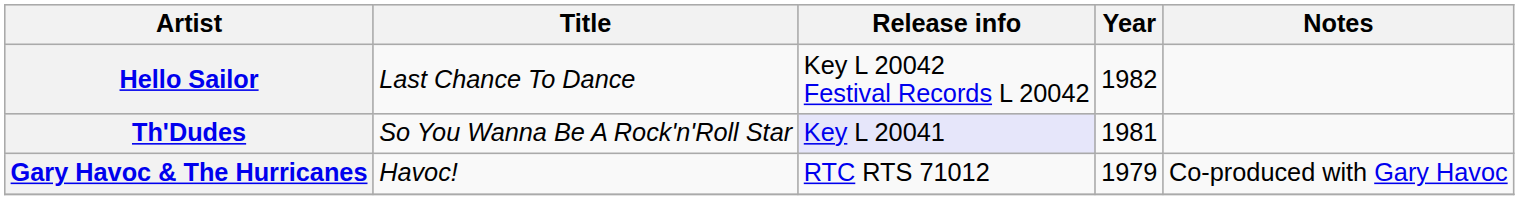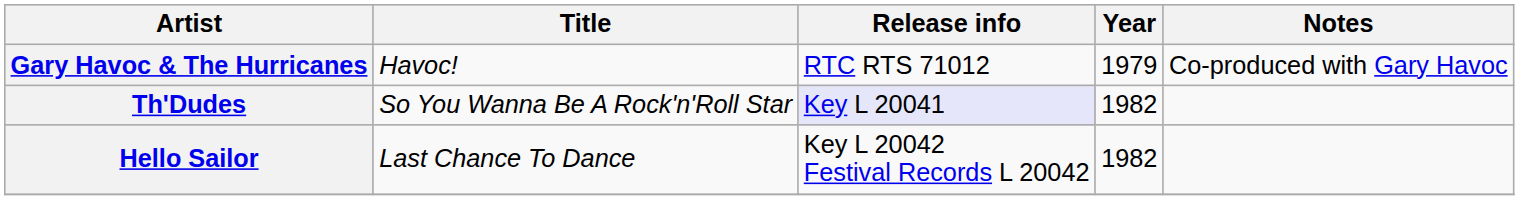rows swapped: Gary Havoc & The Hurricanes <-> Hello Sailor
Th'Dudes | Year: 1981 -> 1982
